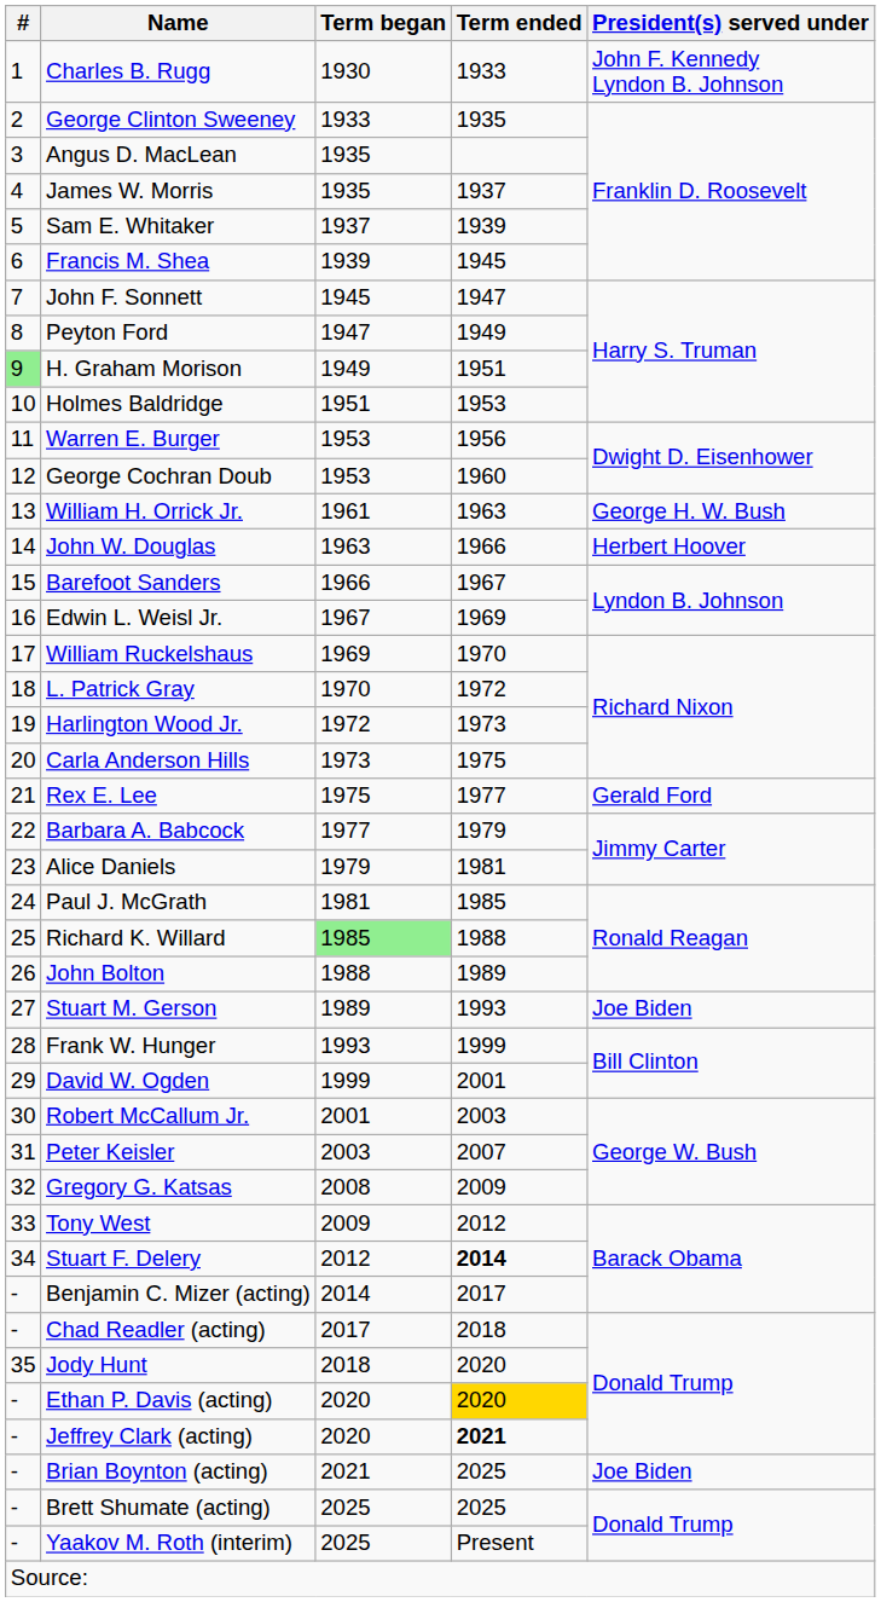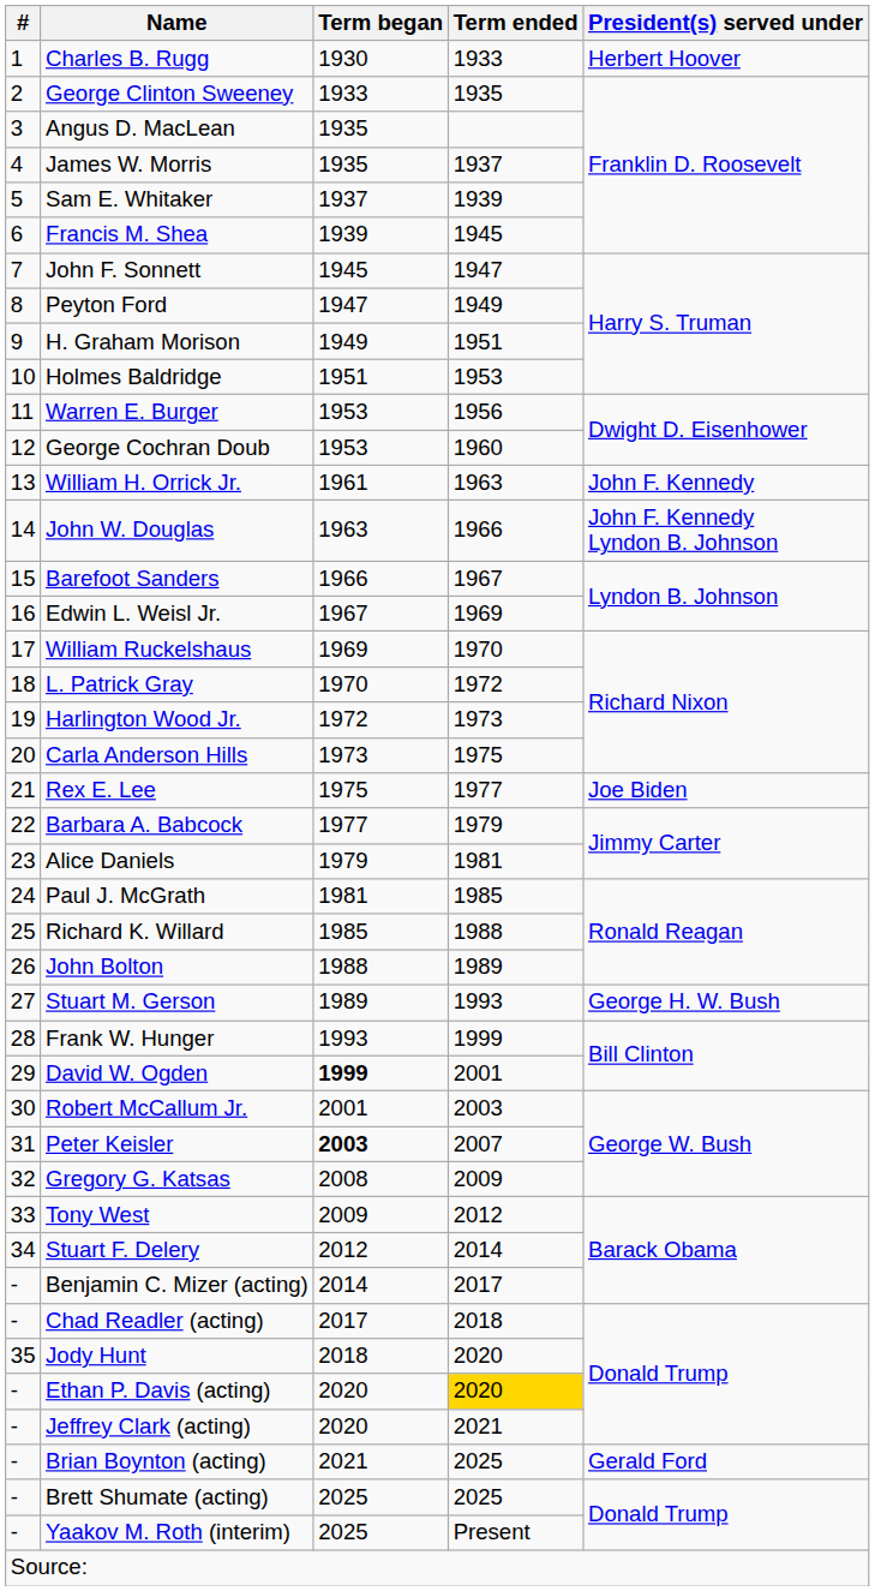Charles B. Rugg | President(s) served under: John F. Kennedy Lyndon B. Johnson -> Herbert Hoover
H. Graham Morison | #: lightgreen background -> no background
William H. Orrick Jr. | President(s) served under: George H. W. Bush -> John F. Kennedy
John W. Douglas | President(s) served under: Herbert Hoover -> John F. Kennedy Lyndon B. Johnson
Rex E. Lee | President(s) served under: Gerald Ford -> Joe Biden
Richard K. Willard | Term began: lightgreen background -> no background
Stuart M. Gerson | President(s) served under: Joe Biden -> George H. W. Bush
David W. Ogden | Term began: normal -> bold
Peter Keisler | Term began: normal -> bold
Stuart F. Delery | Term ended: bold -> normal
Jeffrey Clark (acting) | Term ended: bold -> normal
Brian Boynton (acting) | President(s) served under: Joe Biden -> Gerald Ford
